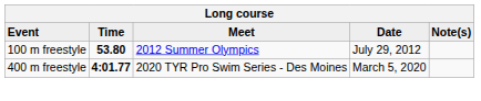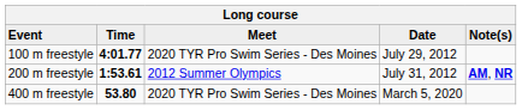100 m freestyle | Time: 53.80 -> 4:01.77
100 m freestyle | Meet: 2012 Summer Olympics -> 2020 TYR Pro Swim Series - Des Moines
+ row: 200 m freestyle | 1:53.61 | 2012 Summer Olympics | July 31, 2012 | AM, NR
400 m freestyle | Time: 4:01.77 -> 53.80
